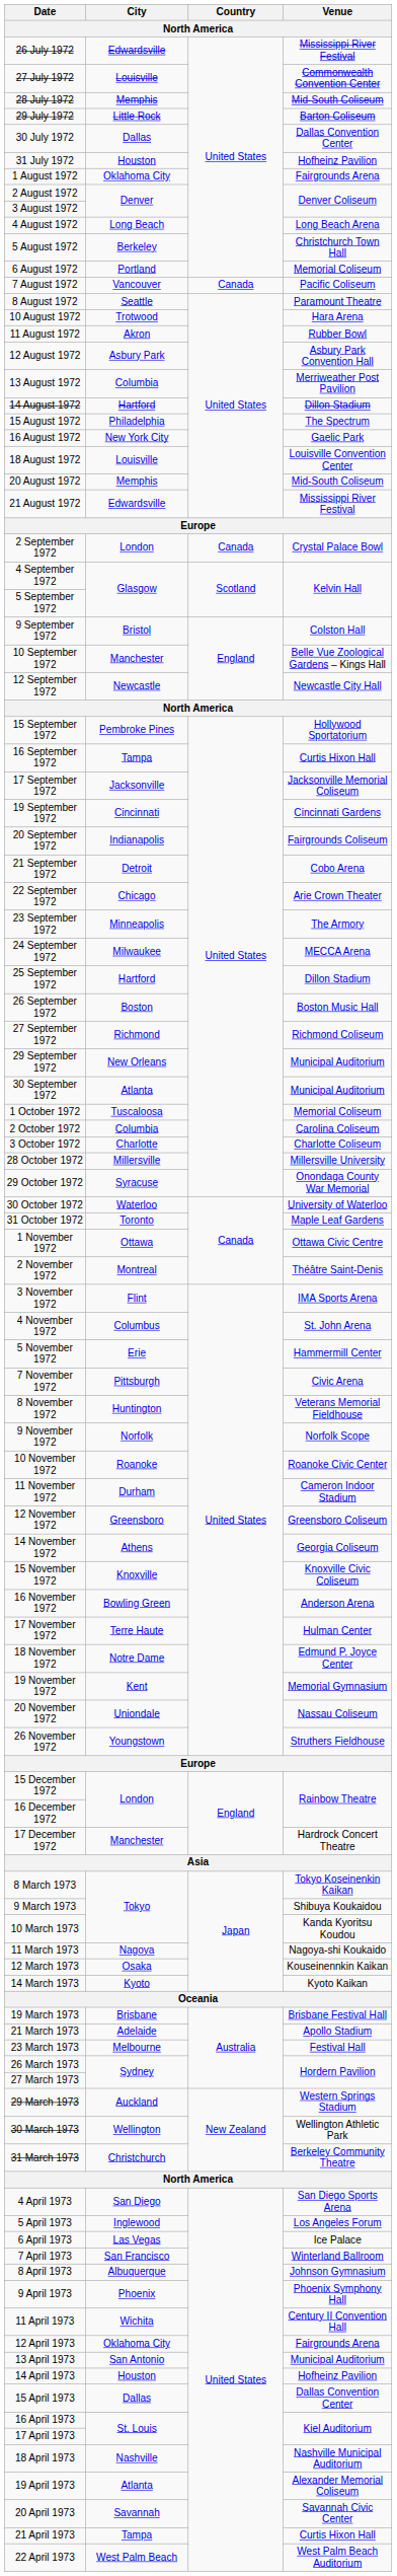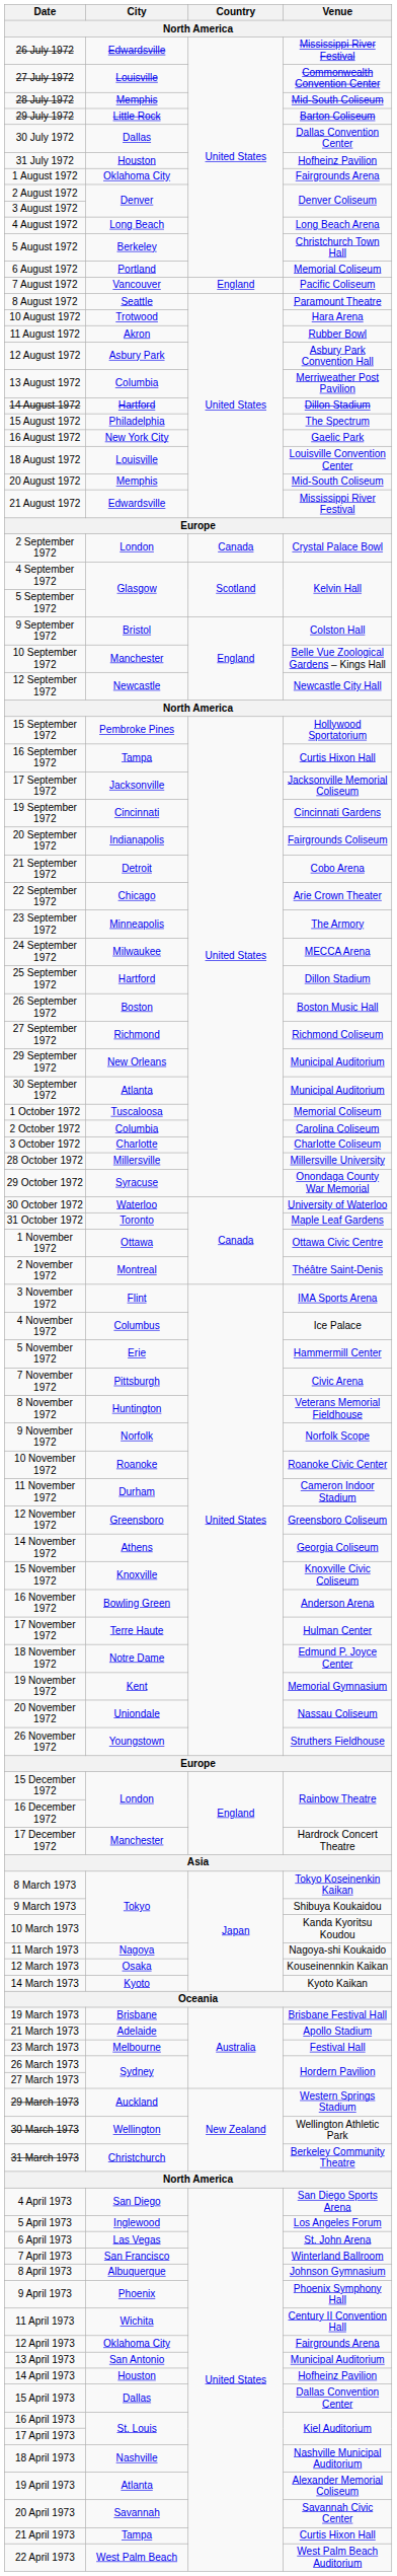7 August 1972 | Country: Canada -> England
4 November 1972 | Venue: St. John Arena -> Ice Palace
6 April 1973 | Venue: Ice Palace -> St. John Arena
